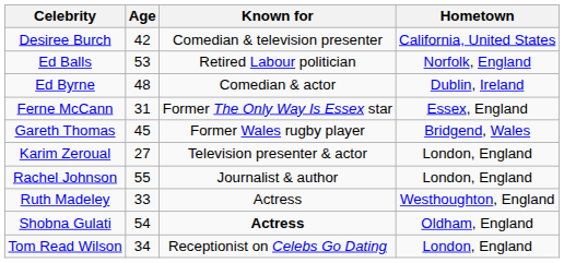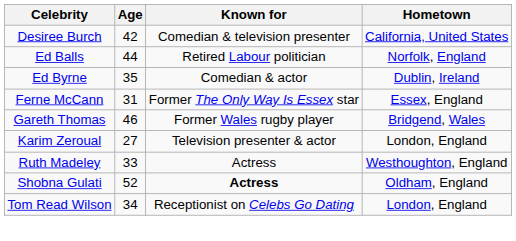Ed Balls | Age: 53 -> 44
Ed Byrne | Age: 48 -> 35
Gareth Thomas | Age: 45 -> 46
- row: Rachel Johnson | 55 | Journalist & author | London, England
Shobna Gulati | Age: 54 -> 52
